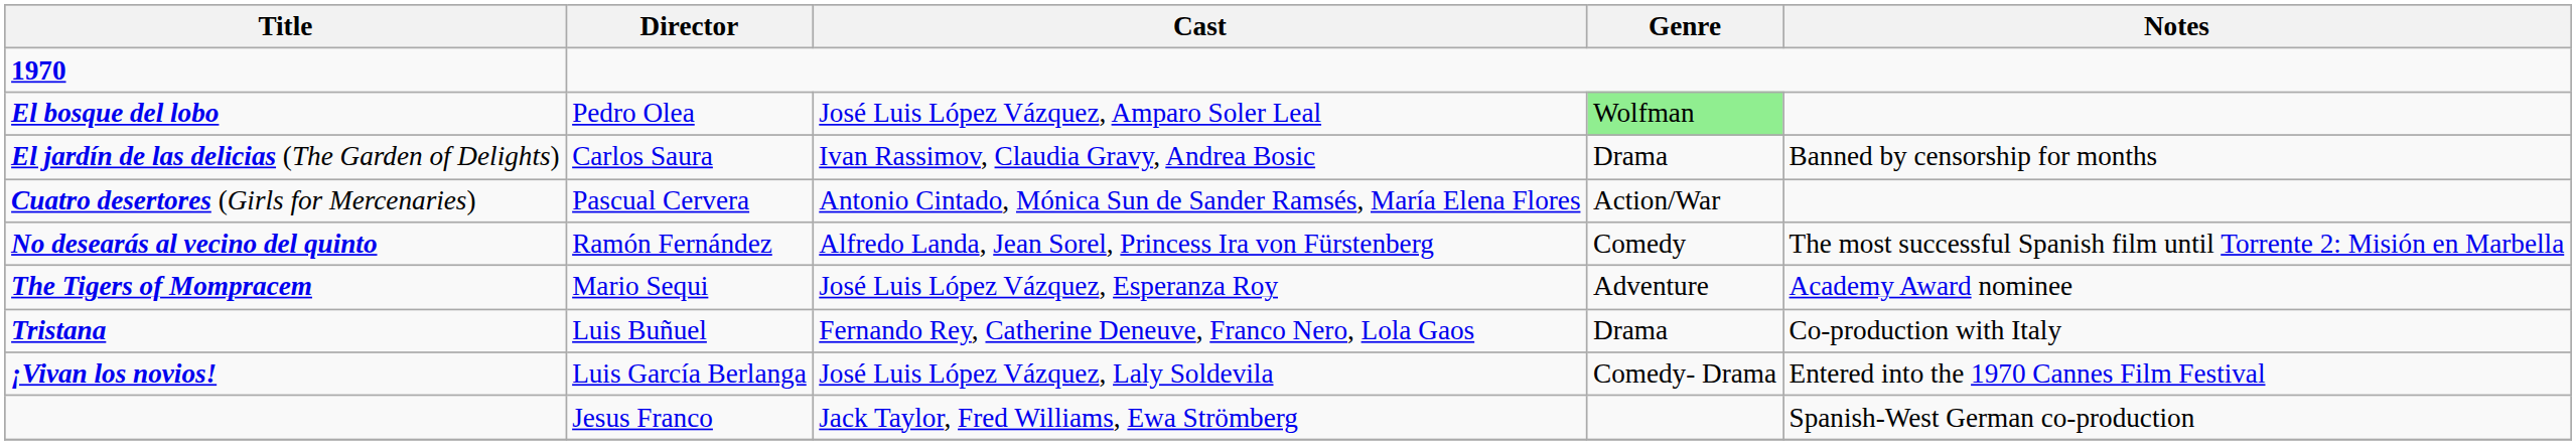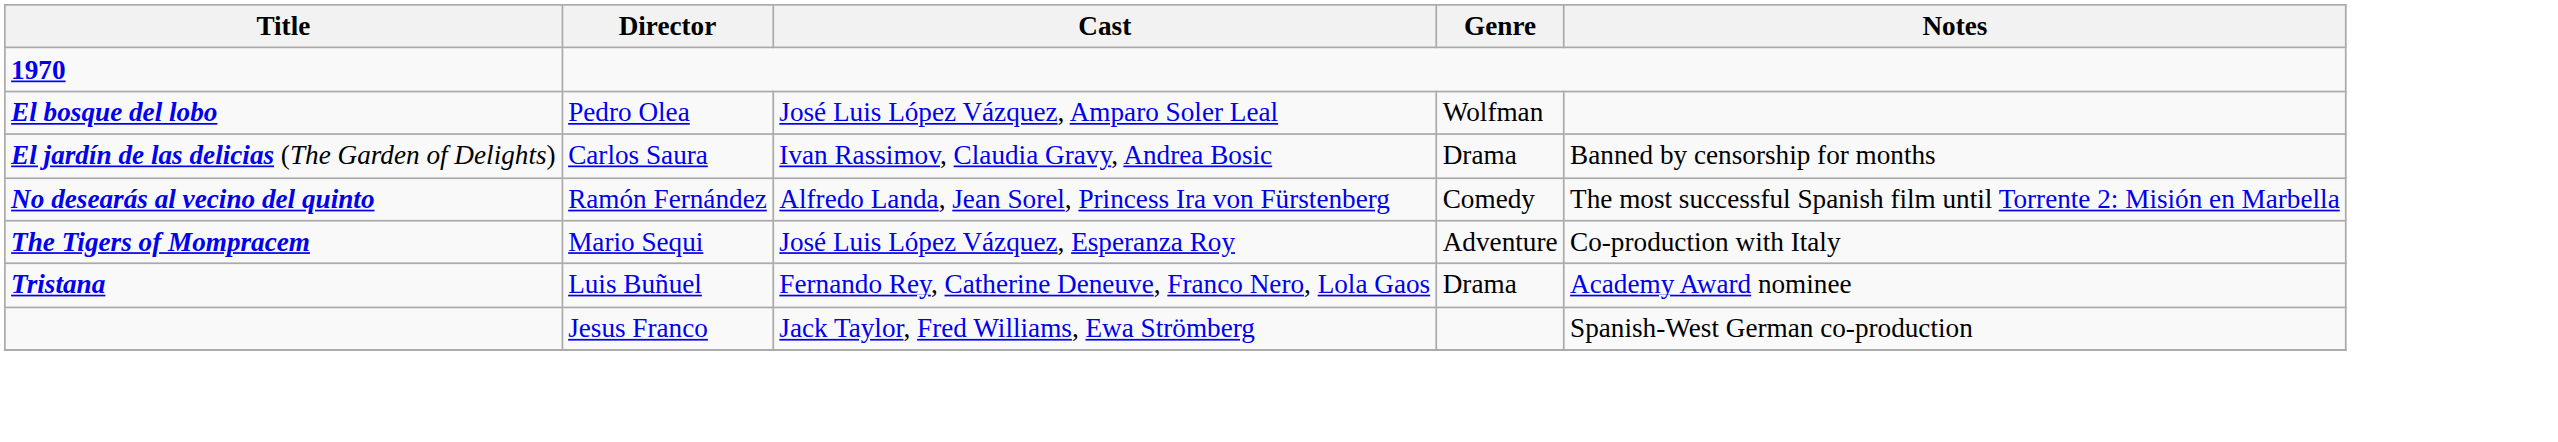El bosque del lobo | Genre: lightgreen background -> no background
- row: Cuatro desertores (Girls for Mercenaries) | Pascual Cervera | Antonio Cintado, Mónica Sun de Sander Ramsés, María Elena Flores | Action/War
The Tigers of Mompracem | Notes: Academy Award nominee -> Co-production with Italy
Tristana | Notes: Co-production with Italy -> Academy Award nominee
- row: ¡Vivan los novios! | Luis García Berlanga | José Luis López Vázquez, Laly Soldevila | Comedy- Drama | Entered into the 1970 Cannes Film Festival
